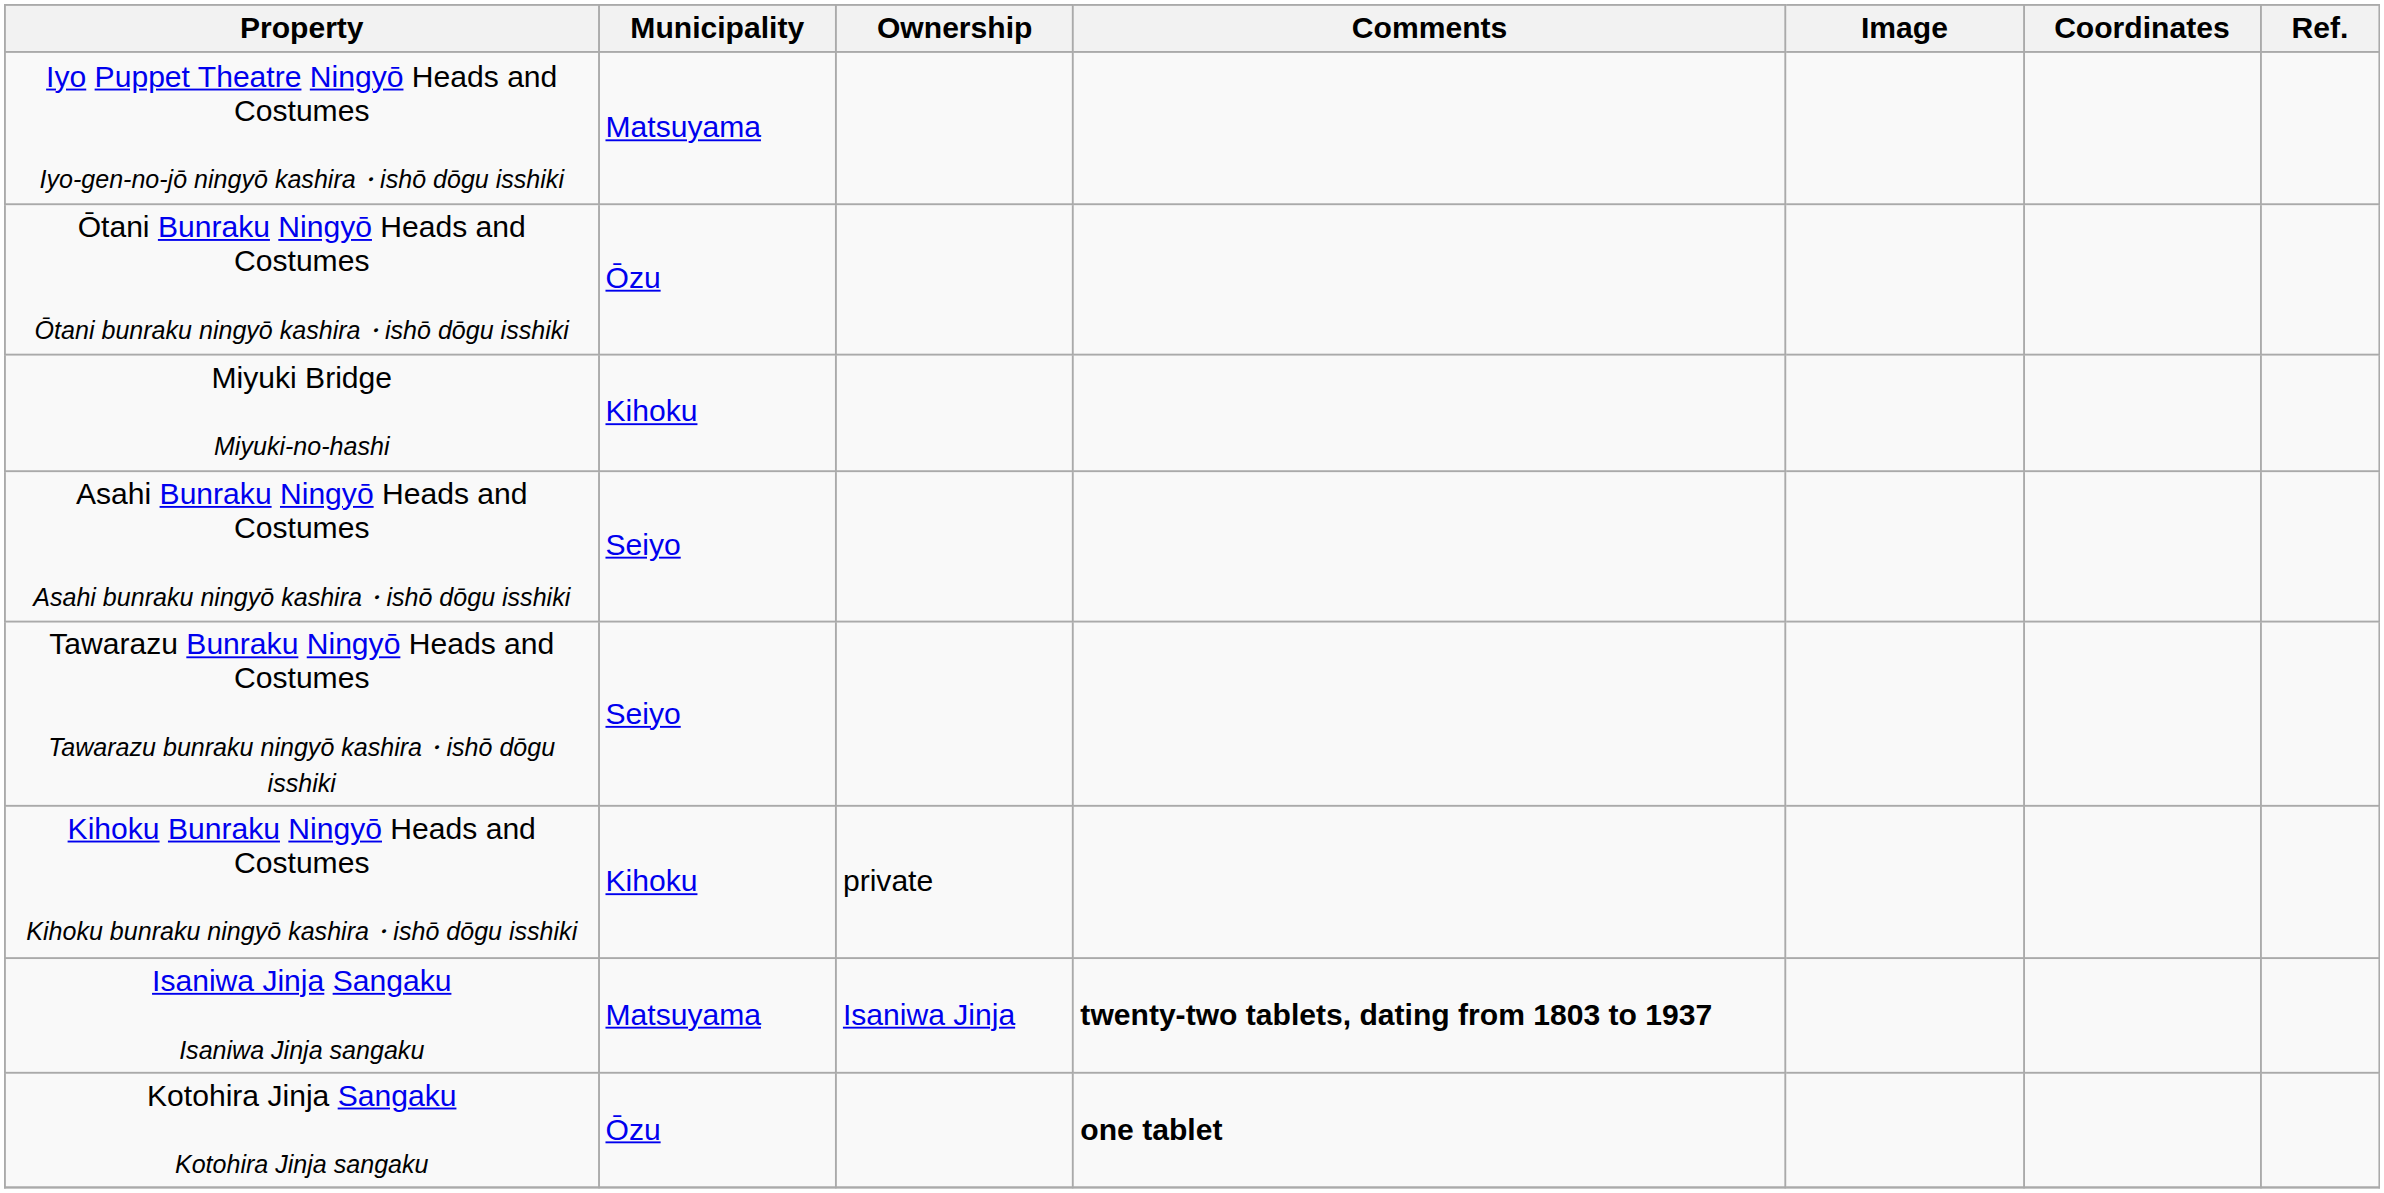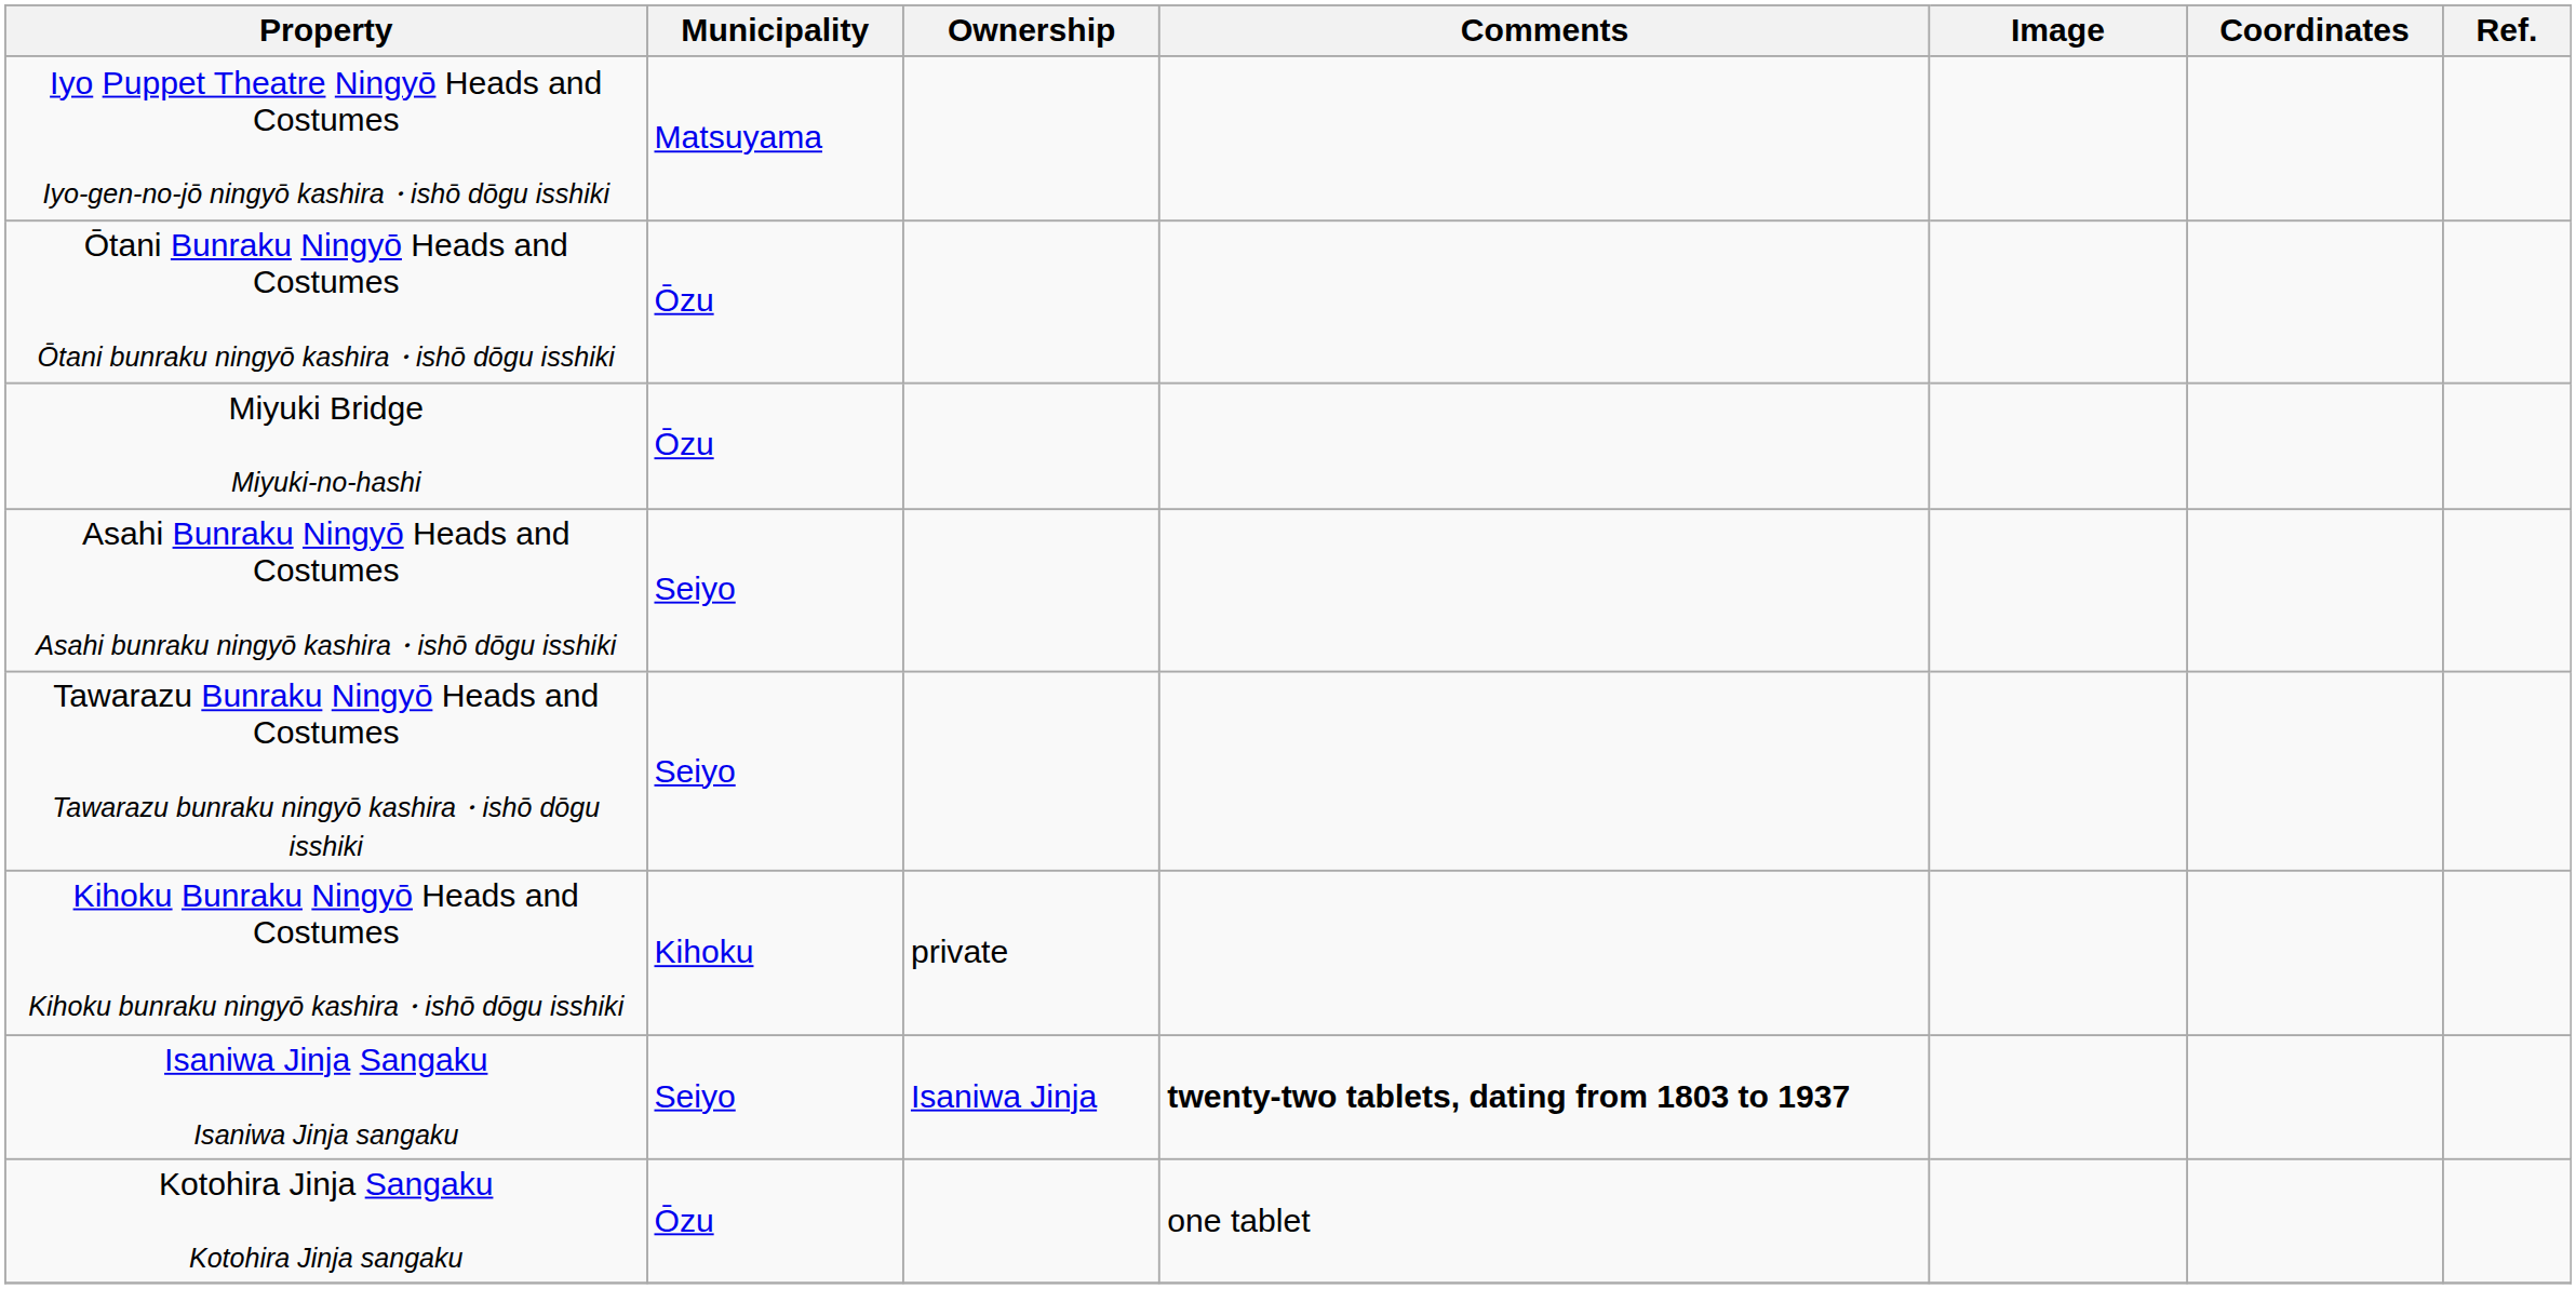Miyuki Bridge Miyuki-no-hashi | Municipality: Kihoku -> Ōzu
Isaniwa Jinja Sangaku Isaniwa Jinja sangaku | Municipality: Matsuyama -> Seiyo
Kotohira Jinja Sangaku Kotohira Jinja sangaku | Comments: bold -> normal
